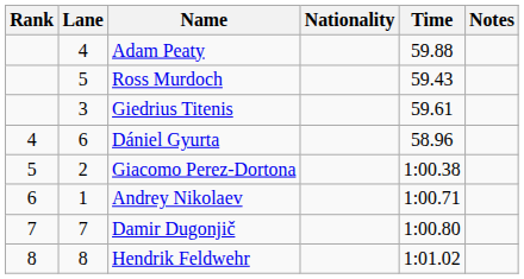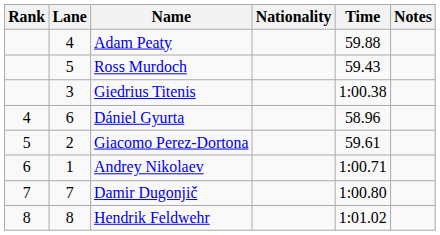Giedrius Titenis | Time: 59.61 -> 1:00.38
Giacomo Perez-Dortona | Time: 1:00.38 -> 59.61
